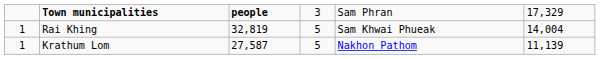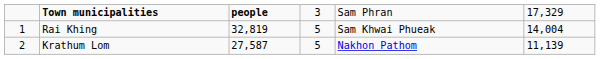Krathum Lom | column 1: 1 -> 2
